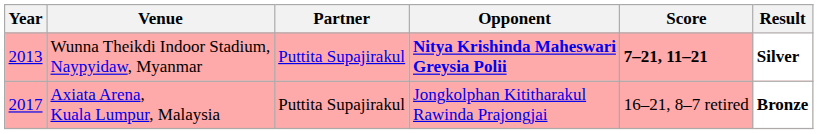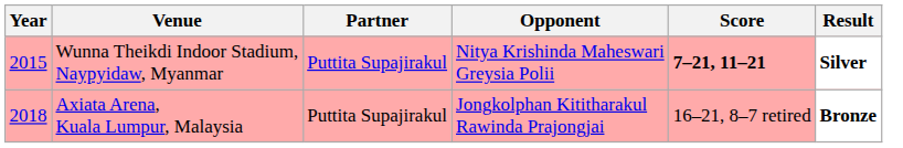Wunna Theikdi Indoor Stadium, Naypyidaw, Myanmar | Year: 2013 -> 2015
Wunna Theikdi Indoor Stadium, Naypyidaw, Myanmar | Opponent: bold -> normal
Axiata Arena, Kuala Lumpur, Malaysia | Year: 2017 -> 2018
